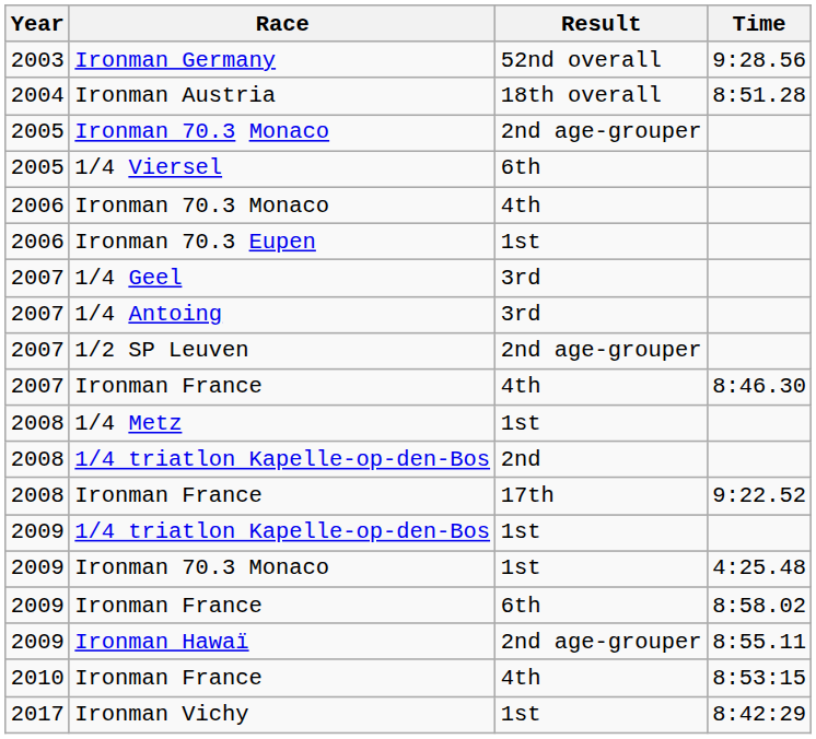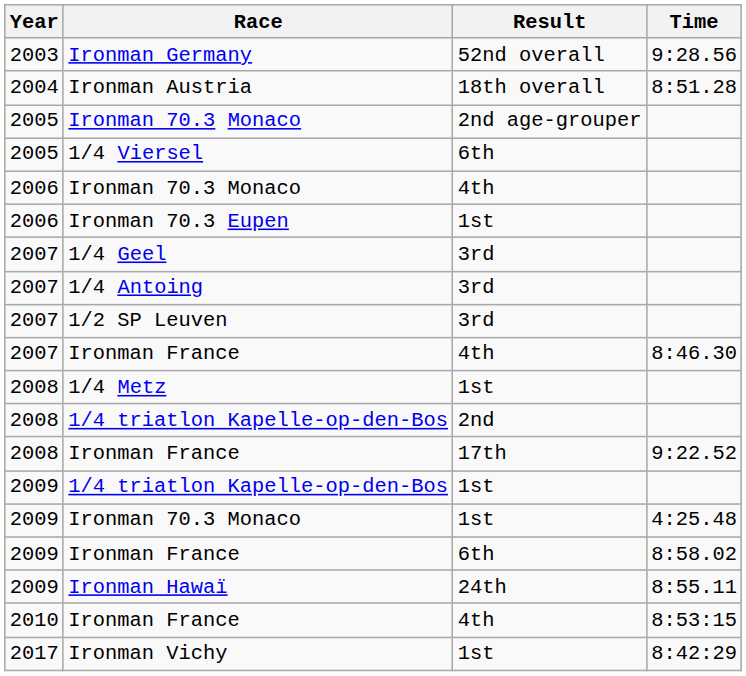1/2 SP Leuven | Result: 2nd age-grouper -> 3rd
Ironman Hawaï | Result: 2nd age-grouper -> 24th
